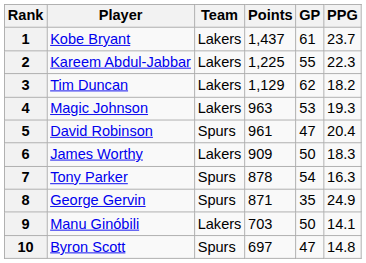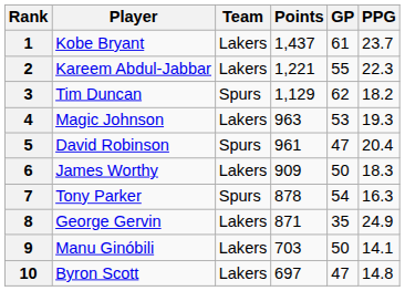2 | Points: 1,225 -> 1,221
3 | Team: Lakers -> Spurs
8 | Team: Spurs -> Lakers
10 | Team: Spurs -> Lakers
